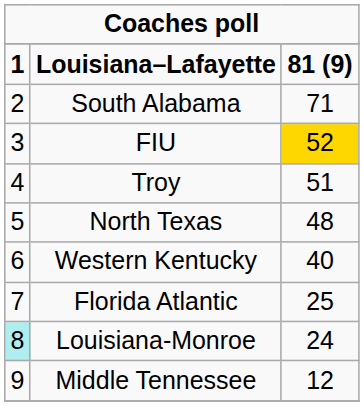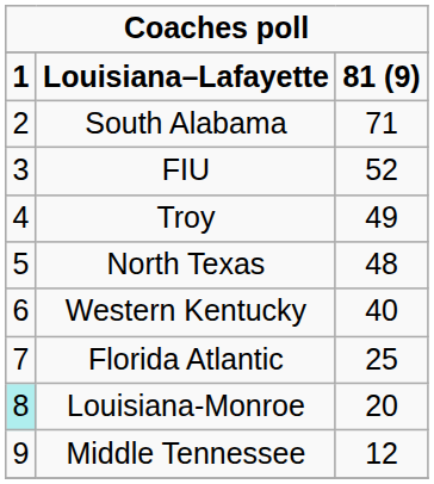FIU | column 3: gold background -> no background
Troy | column 3: 51 -> 49
Louisiana-Monroe | column 3: 24 -> 20
